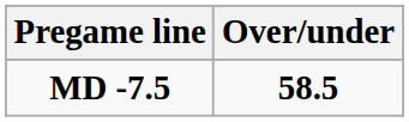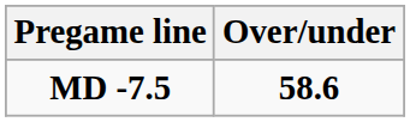MD -7.5 | Over/under: 58.5 -> 58.6
